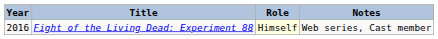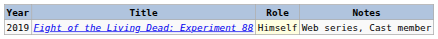Fight of the Living Dead: Experiment 88 | Year: 2016 -> 2019
